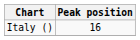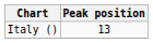Italy () | Peak position: 16 -> 13
